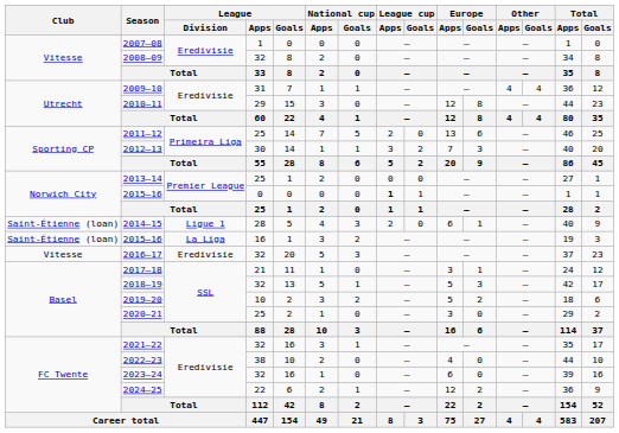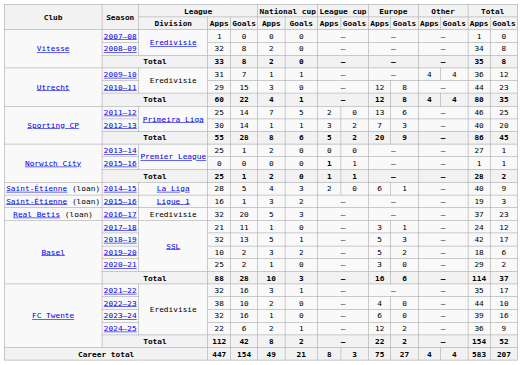2014–15 | League / Division: Ligue 1 -> La Liga
2015–16 / 16 | League / Division: La Liga -> Ligue 1
2016–17 | Club: Vitesse -> Real Betis (loan)
